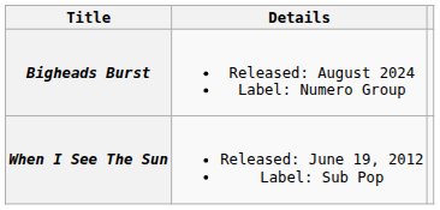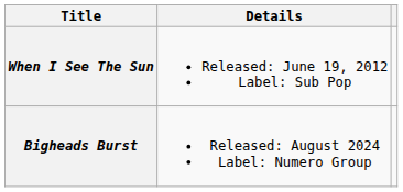rows swapped: When I See The Sun <-> Bigheads Burst
